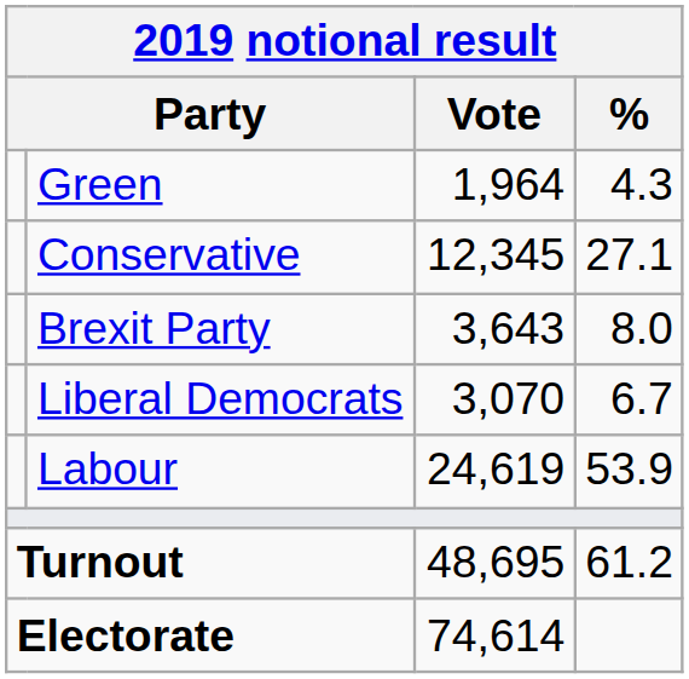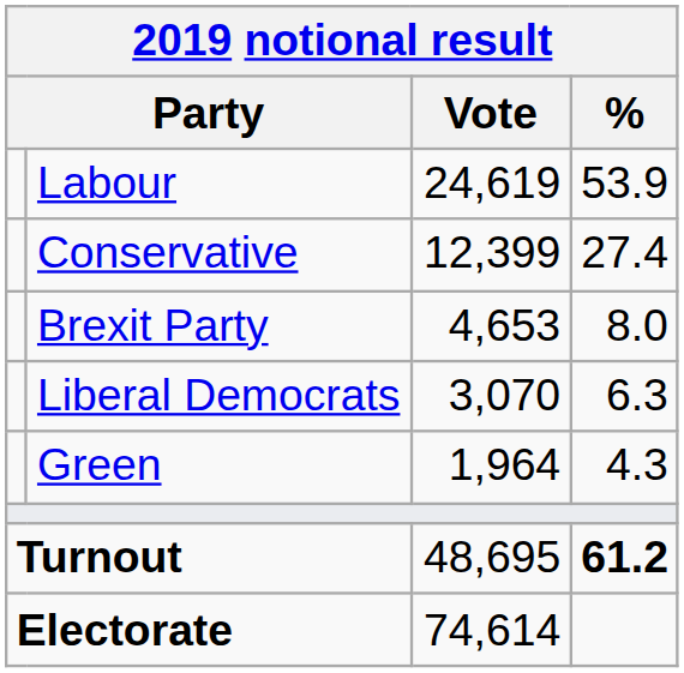rows swapped: Labour <-> Green
Conservative | Vote: 12,345 -> 12,399
Conservative | %: 27.1 -> 27.4
Brexit Party | Vote: 3,643 -> 4,653
Liberal Democrats | %: 6.7 -> 6.3
Turnout | %: normal -> bold
